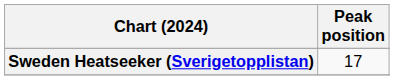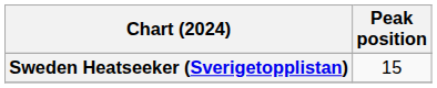Sweden Heatseeker (Sverigetopplistan) | Peak position: 17 -> 15
